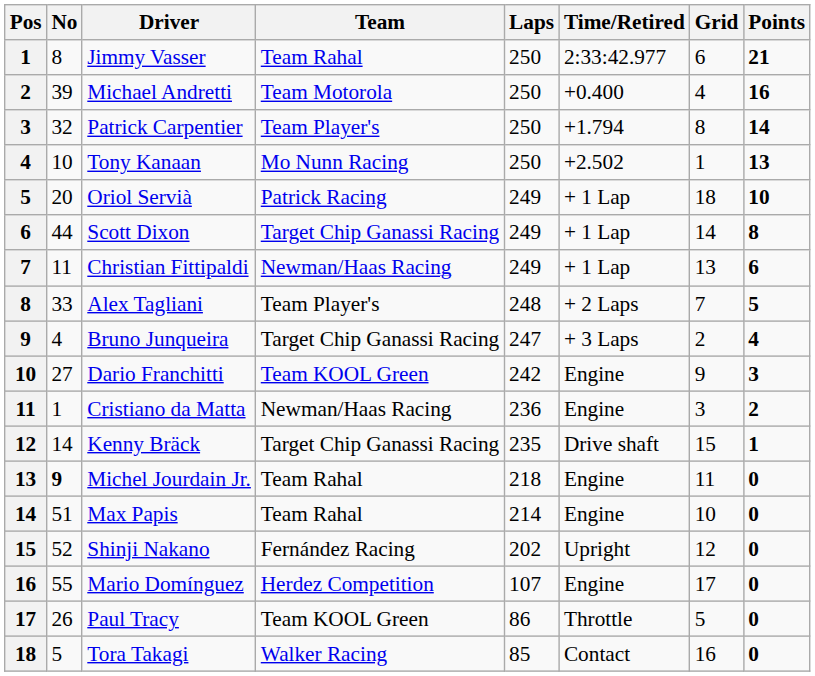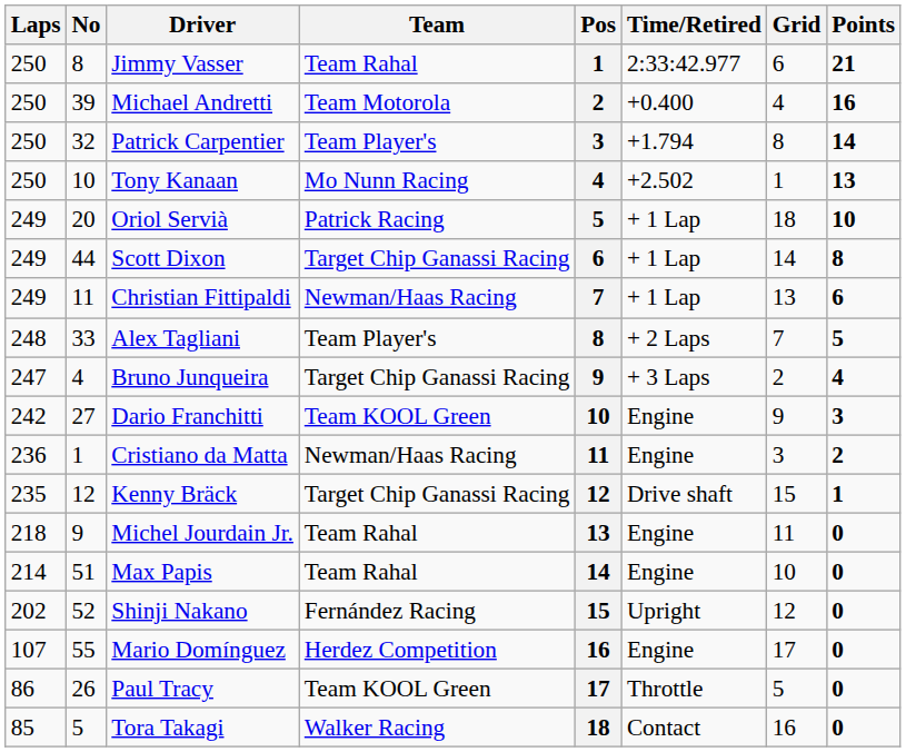columns swapped: Pos <-> Laps
Kenny Bräck | No: 14 -> 12
Michel Jourdain Jr. | No: bold -> normal
